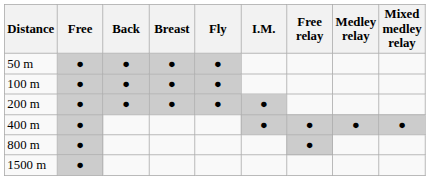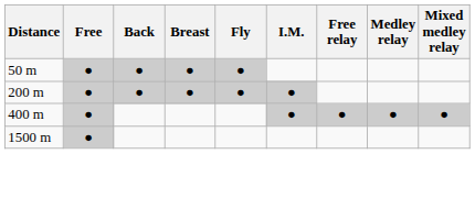- row: 100 m | ● | ● | ● | ●
- row: 800 m | ● | ●
